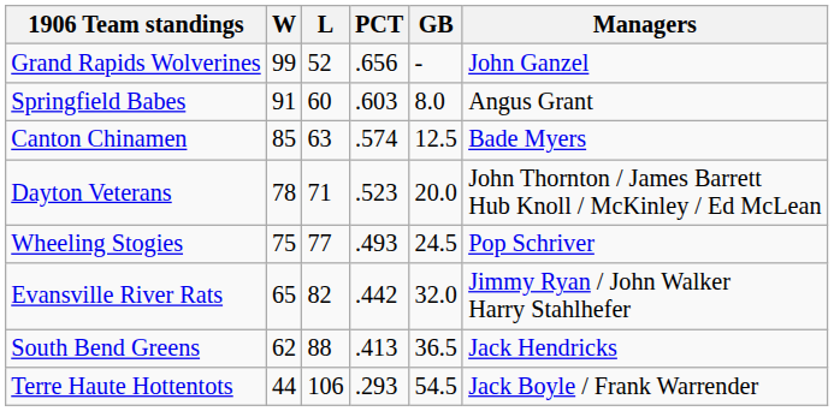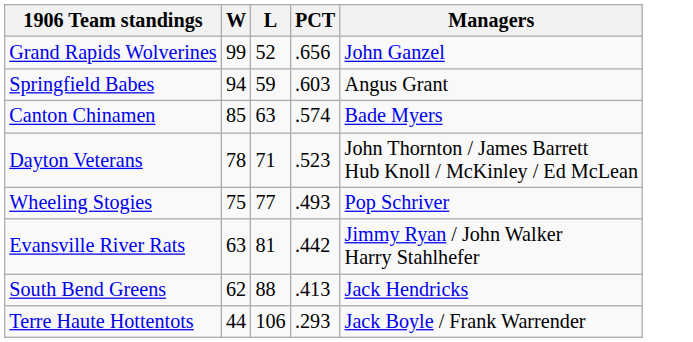- column: GB | - | 8.0 | 12.5 | 20.0 | 24.5 | 32.0 | 36.5 | 54.5
Springfield Babes | W: 91 -> 94
Springfield Babes | L: 60 -> 59
Evansville River Rats | W: 65 -> 63
Evansville River Rats | L: 82 -> 81
